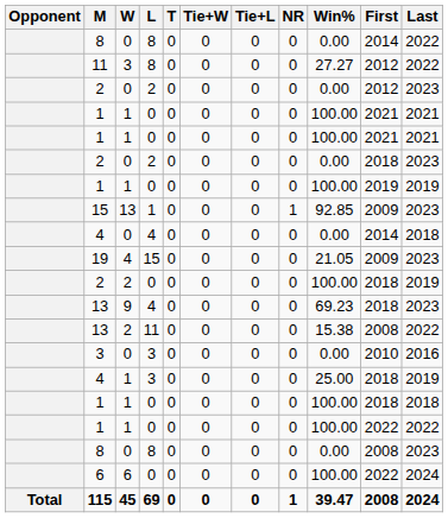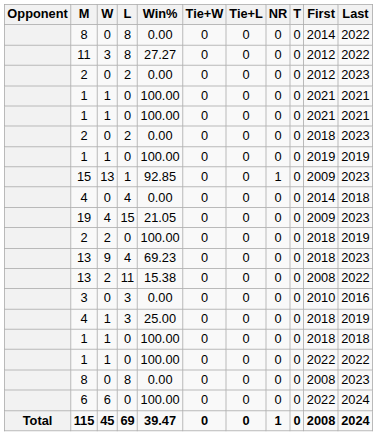columns swapped: T <-> Win%
